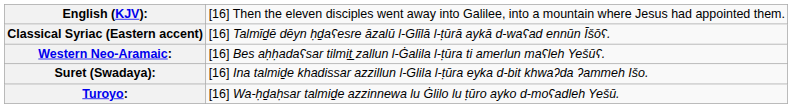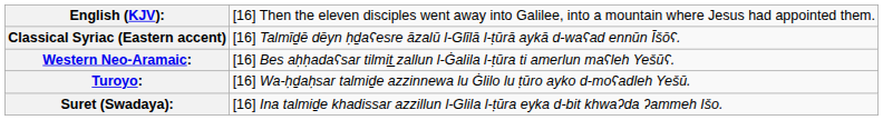rows swapped: Turoyo: <-> Suret (Swadaya):
